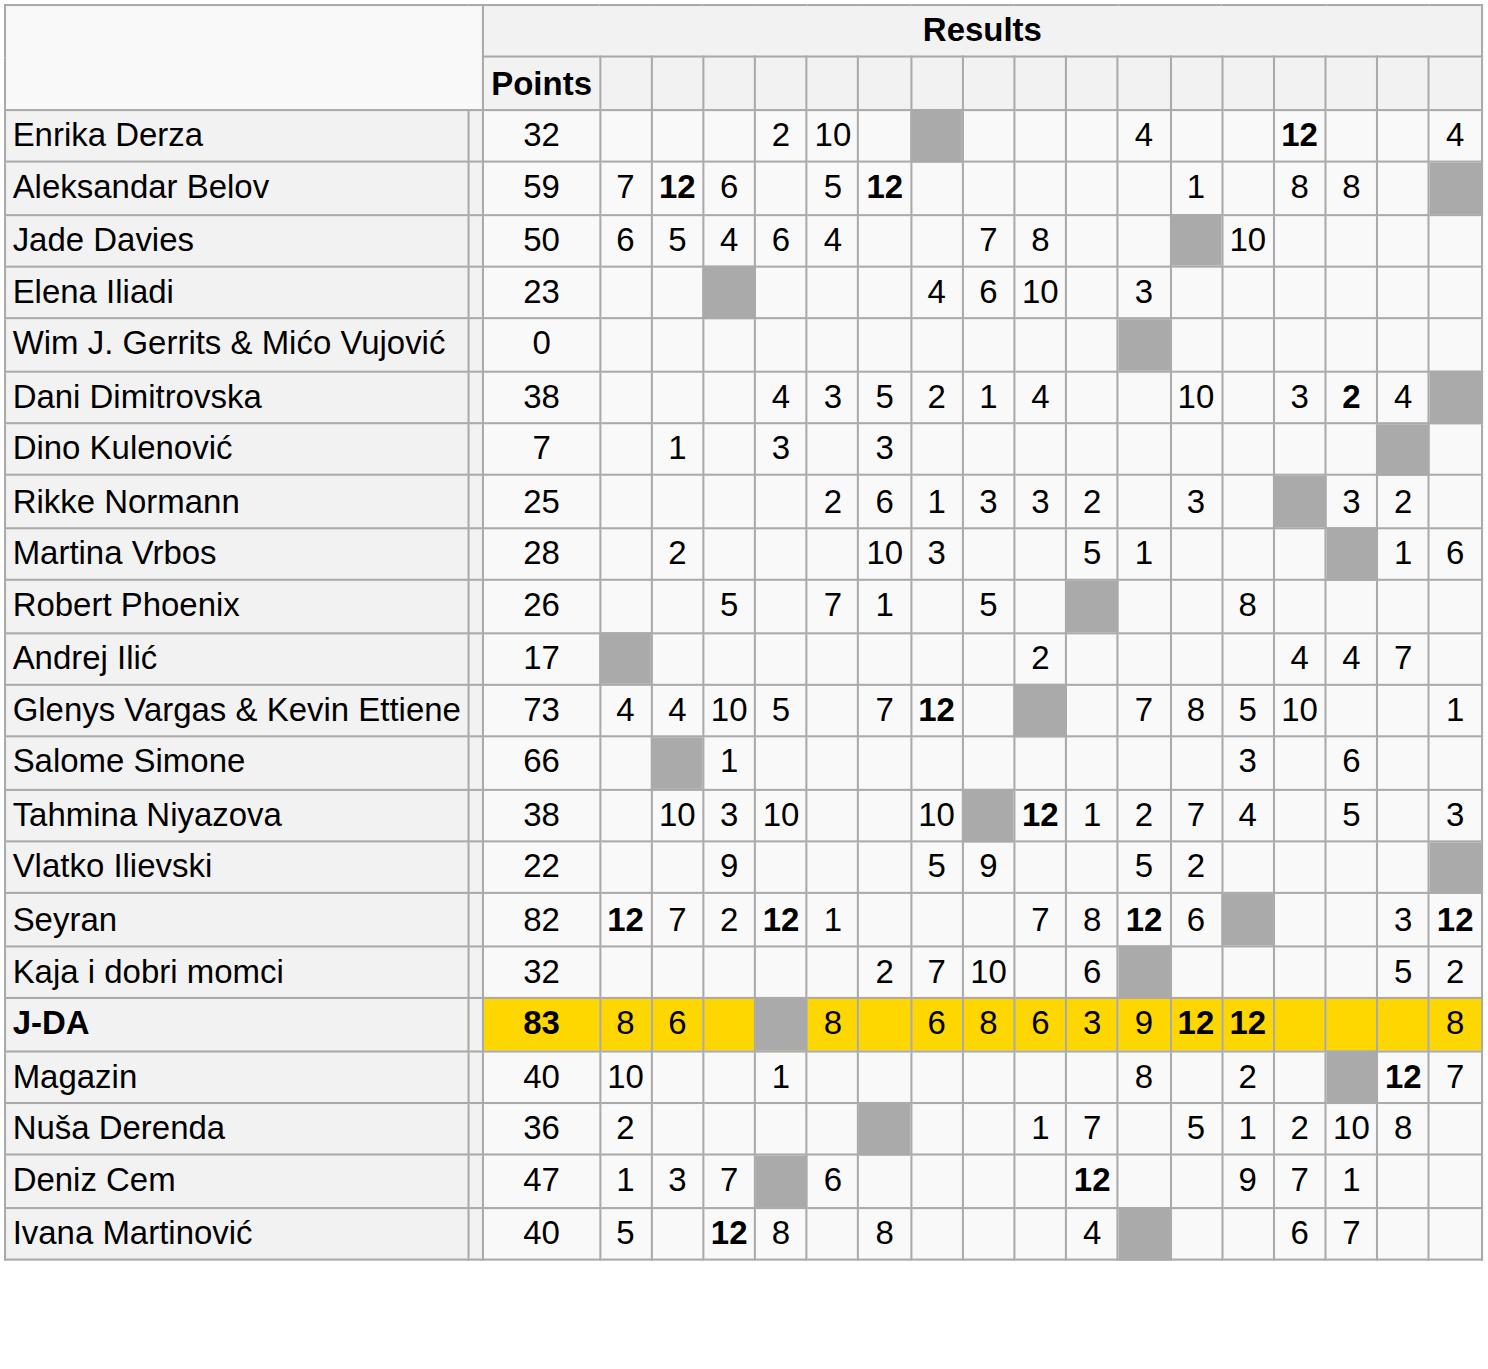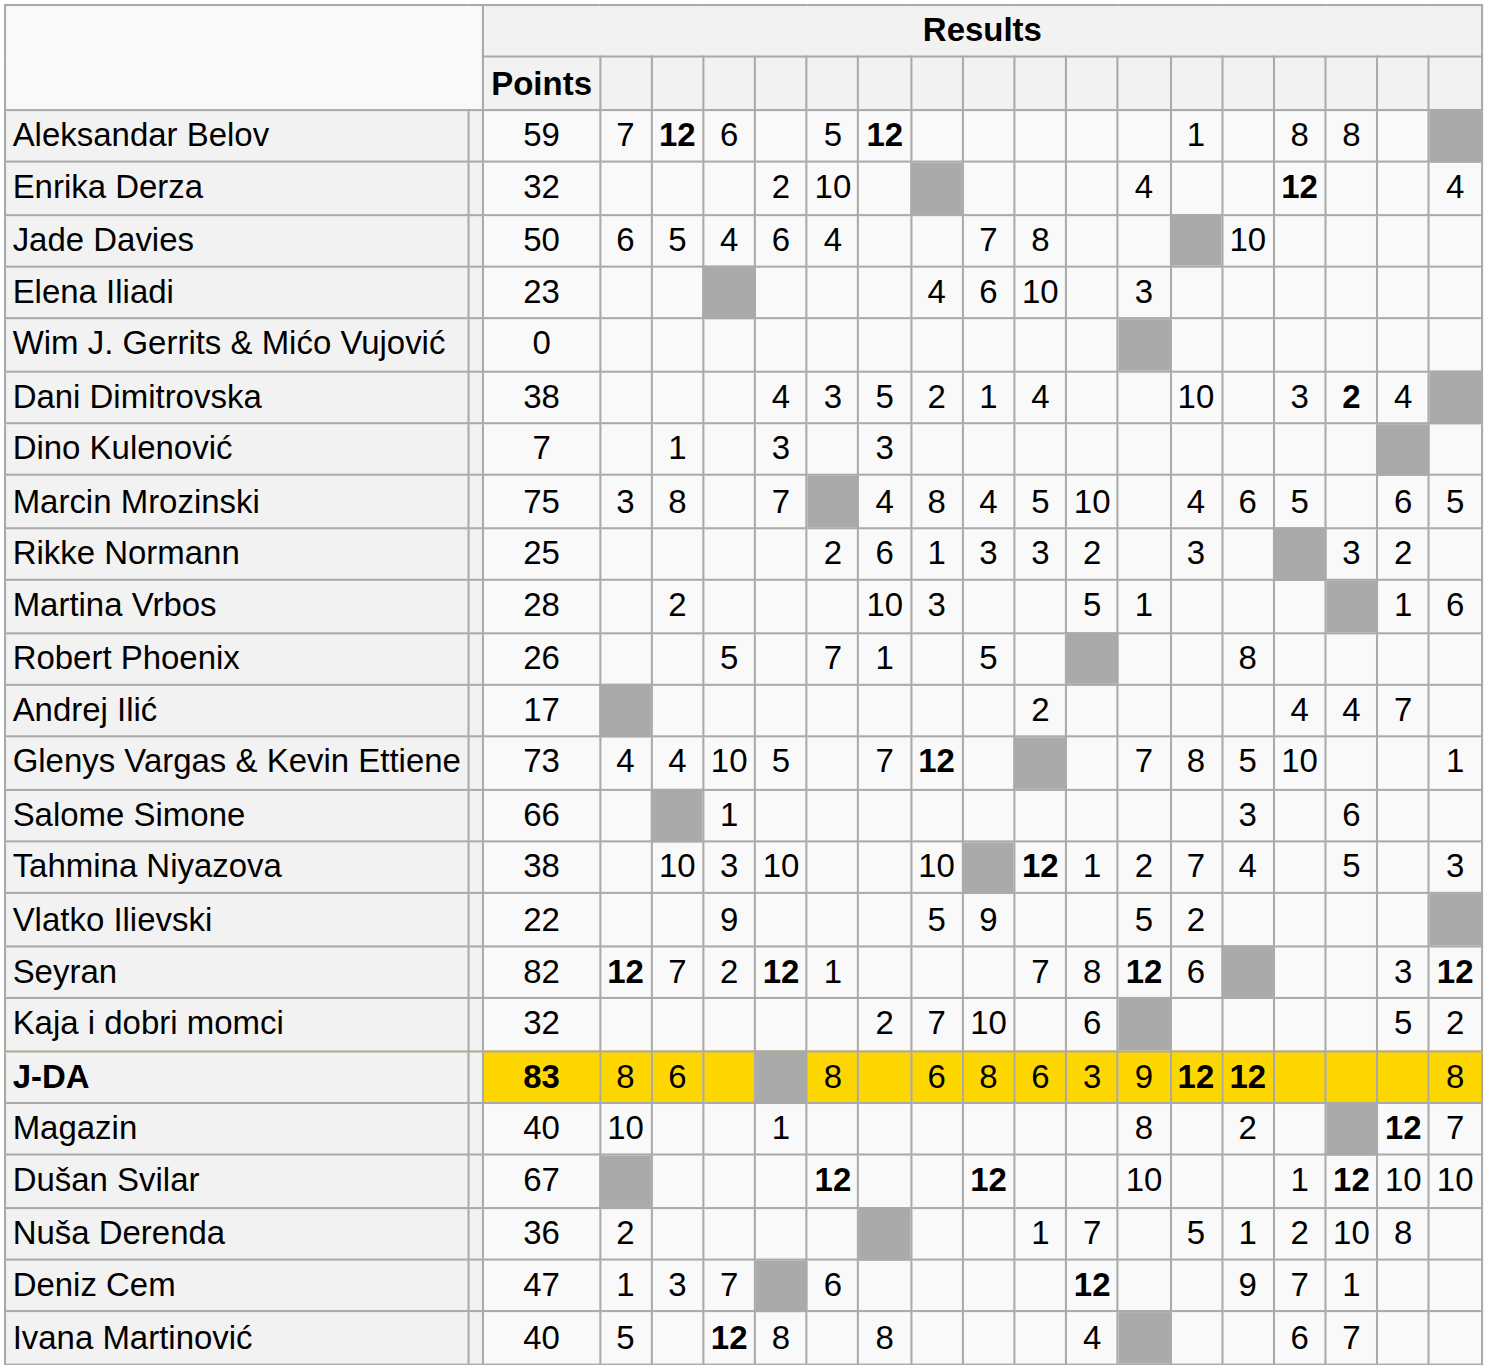rows swapped: Aleksandar Belov <-> Enrika Derza
+ row: Marcin Mrozinski | 75 | 3 | 8 | 7 | 4 | 8 | 4 | 5 | 10 | 4 | 6 | 5 | 6 | 5
+ row: Dušan Svilar | 67 | 12 | 12 | 10 | 1 | 12 | 10 | 10
